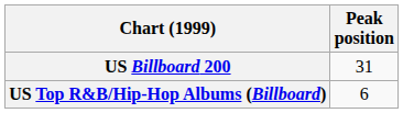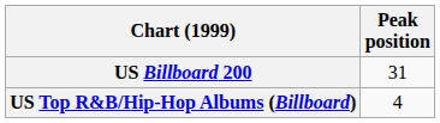US Top R&B/Hip-Hop Albums (Billboard) | Peak position: 6 -> 4
